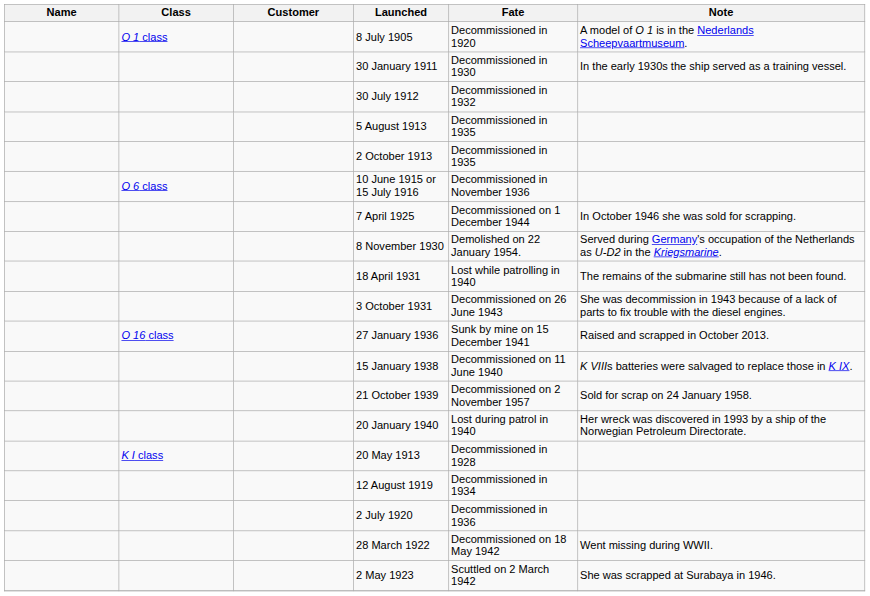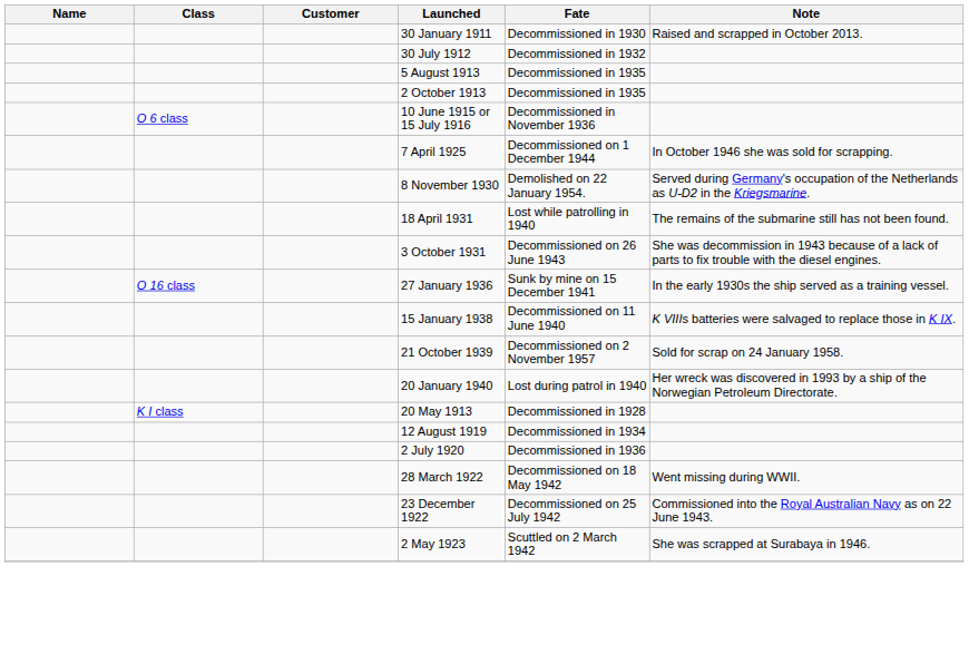- row: O 1 class | 8 July 1905 | Decommissioned in 1920 | A model of O 1 is in the Nederlands Scheepvaartmuseum.
30 January 1911 | Note: In the early 1930s the ship served as a training vessel. -> Raised and scrapped in October 2013.
27 January 1936 | Note: Raised and scrapped in October 2013. -> In the early 1930s the ship served as a training vessel.
+ row: 23 December 1922 | Decommissioned on 25 July 1942 | Commissioned into the Royal Australian Navy as on 22 June 1943.
